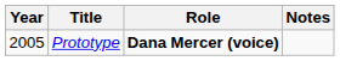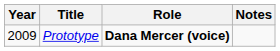Prototype | Year: 2005 -> 2009
